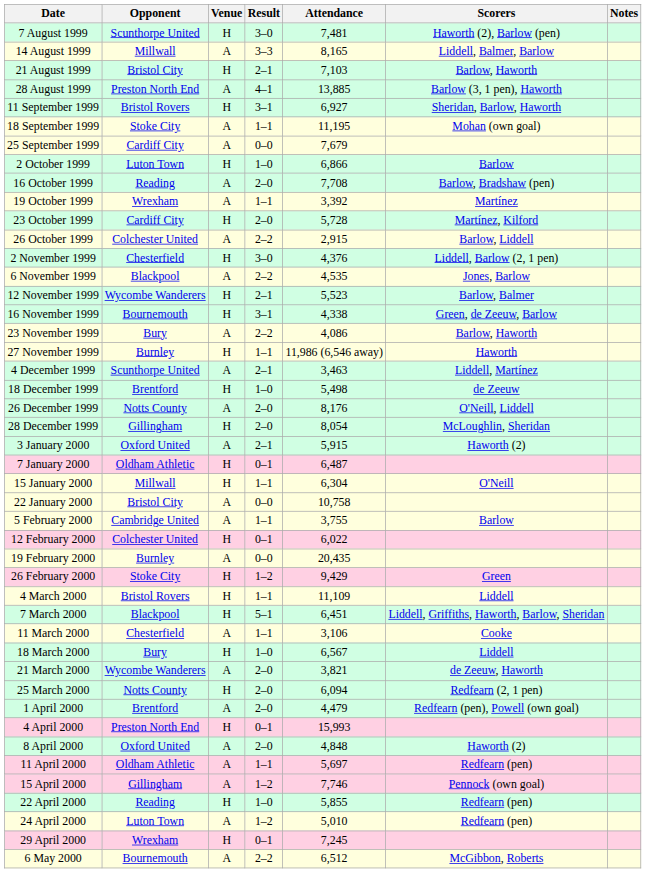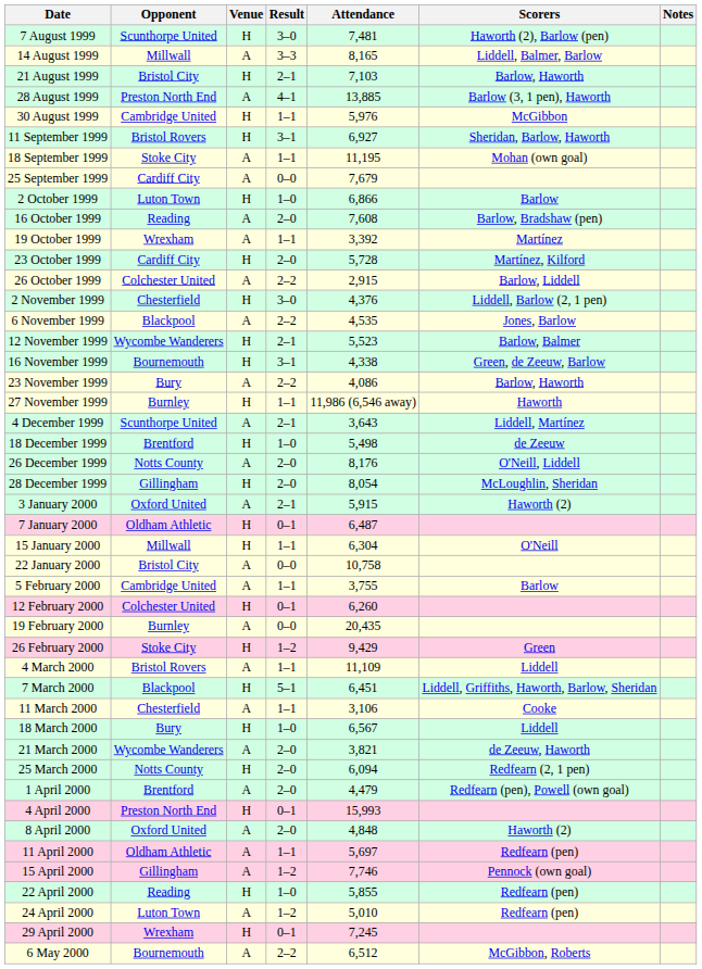+ row: 30 August 1999 | Cambridge United | H | 1–1 | 5,976 | McGibbon
16 October 1999 | Attendance: 7,708 -> 7,608
4 December 1999 | Attendance: 3,463 -> 3,643
12 February 2000 | Attendance: 6,022 -> 6,260
4 March 2000 | Venue: H -> A
